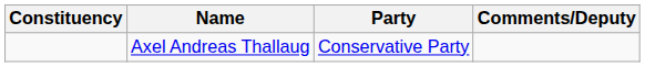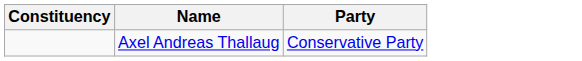- column: Comments/Deputy
